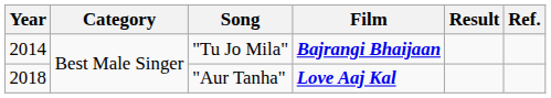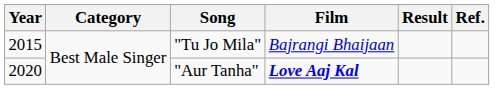"Tu Jo Mila" | Year: 2014 -> 2015
"Tu Jo Mila" | Film: bold -> normal
"Aur Tanha" | Year: 2018 -> 2020
